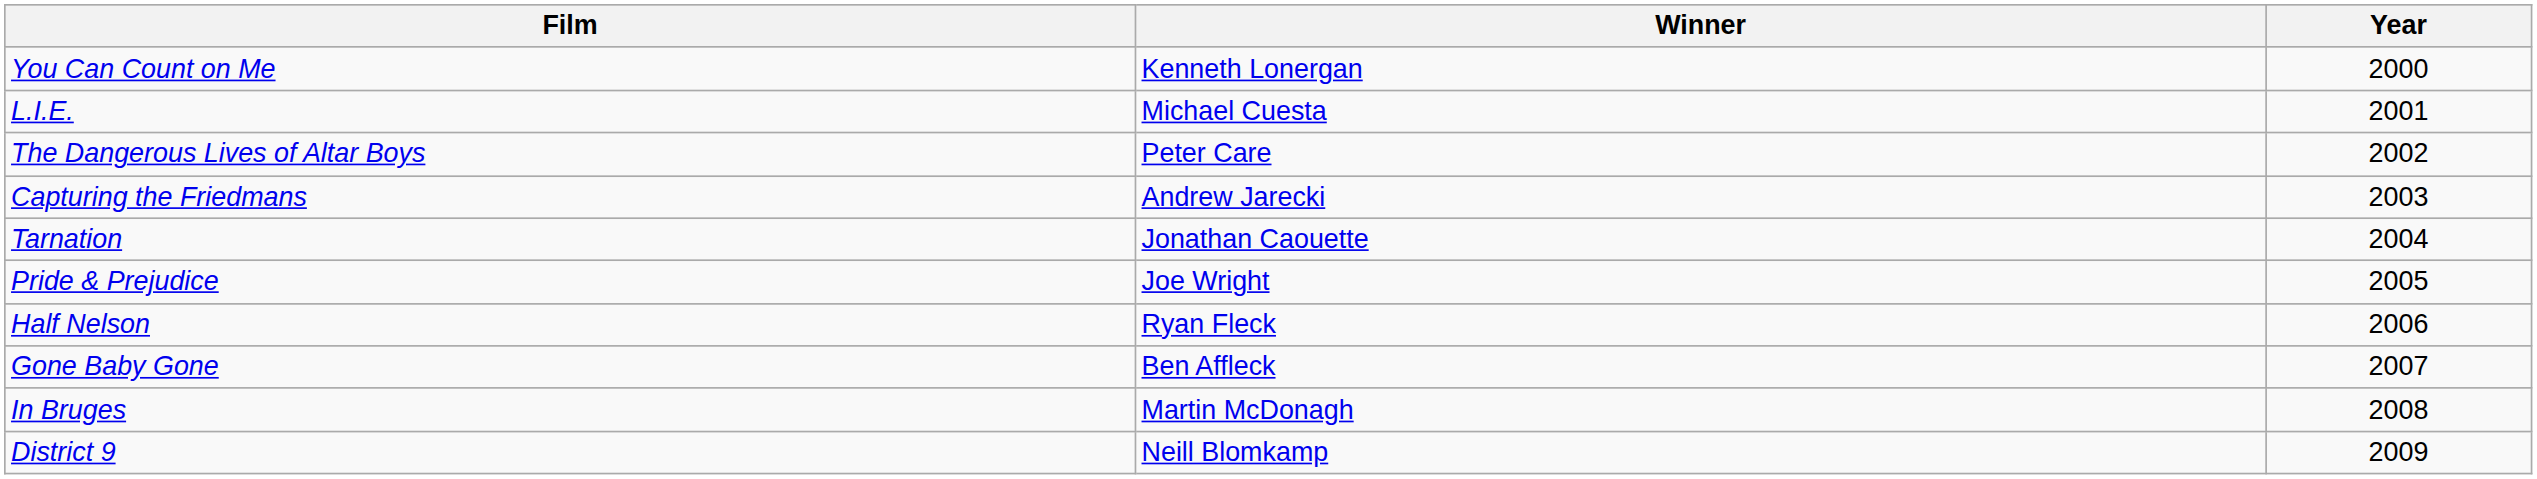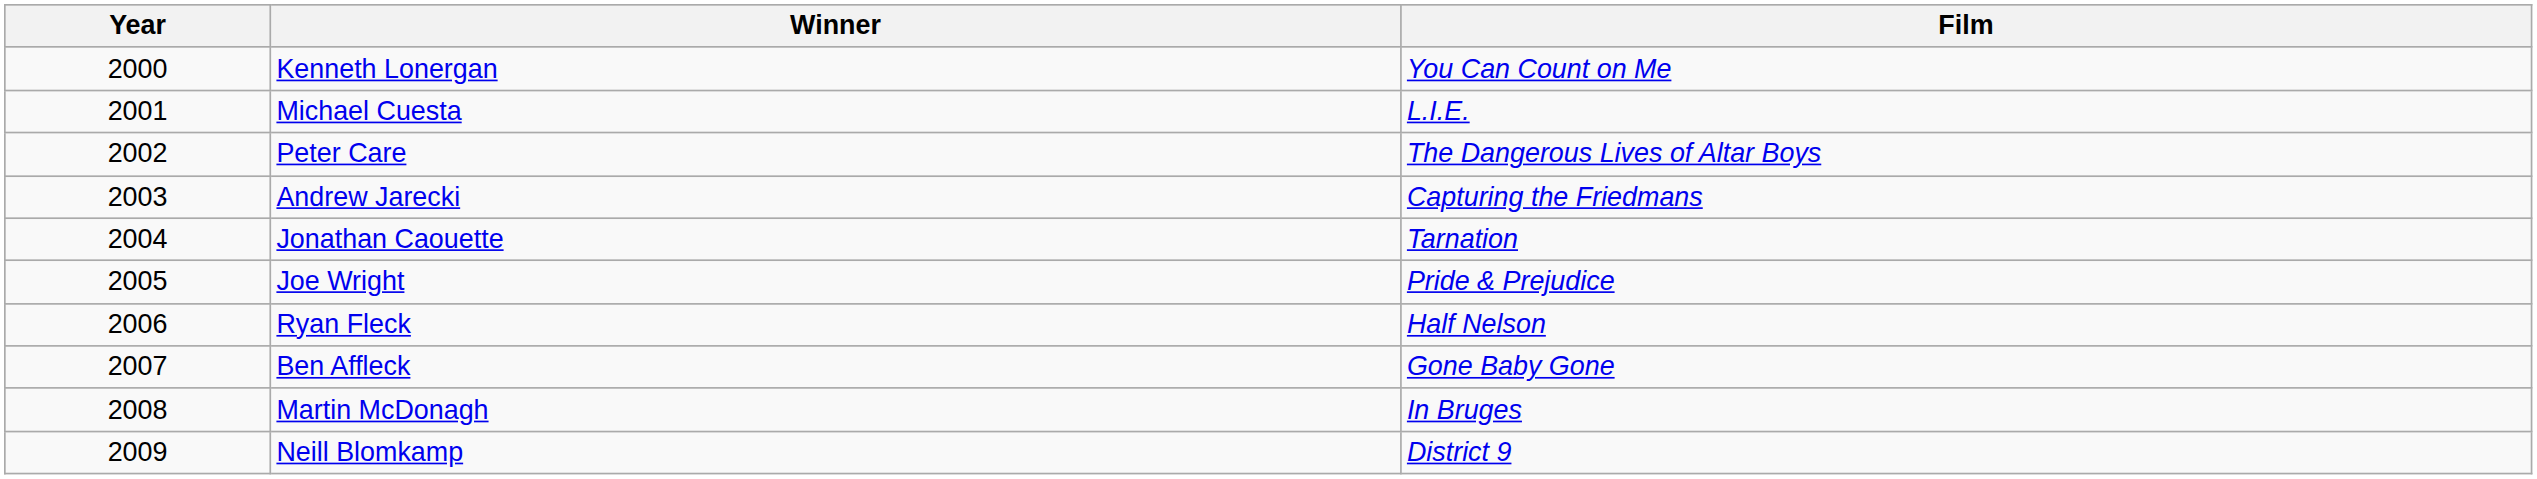columns swapped: Year <-> Film
